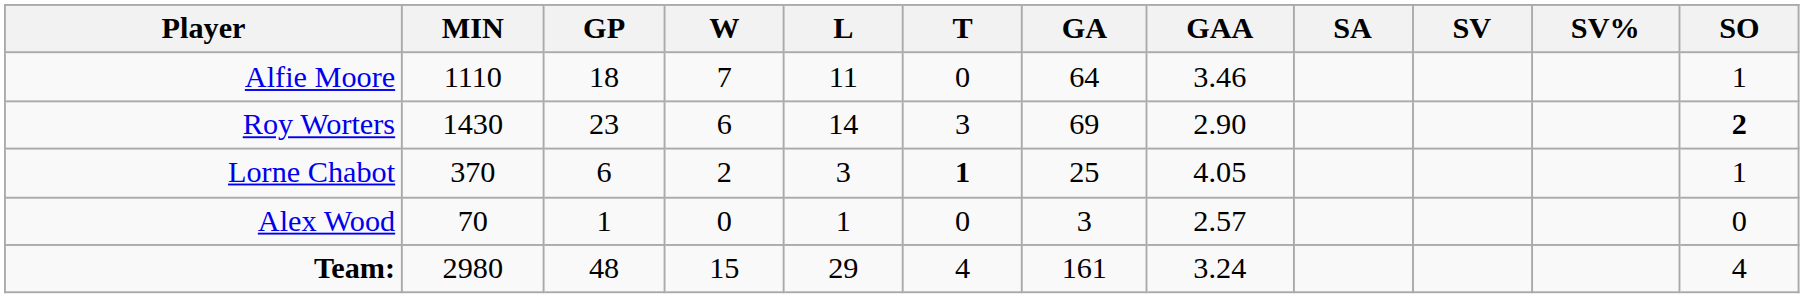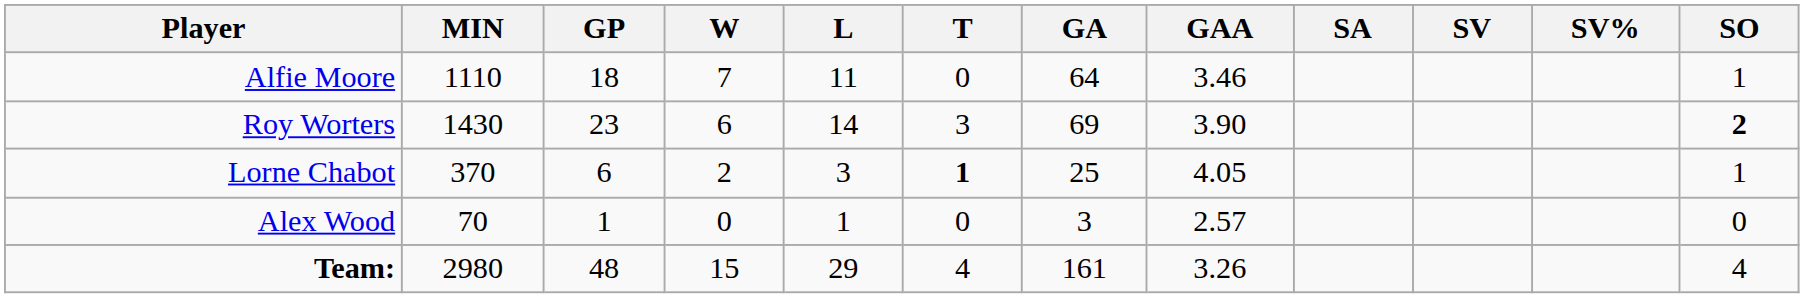Roy Worters | GAA: 2.90 -> 3.90
Team: | GAA: 3.24 -> 3.26
